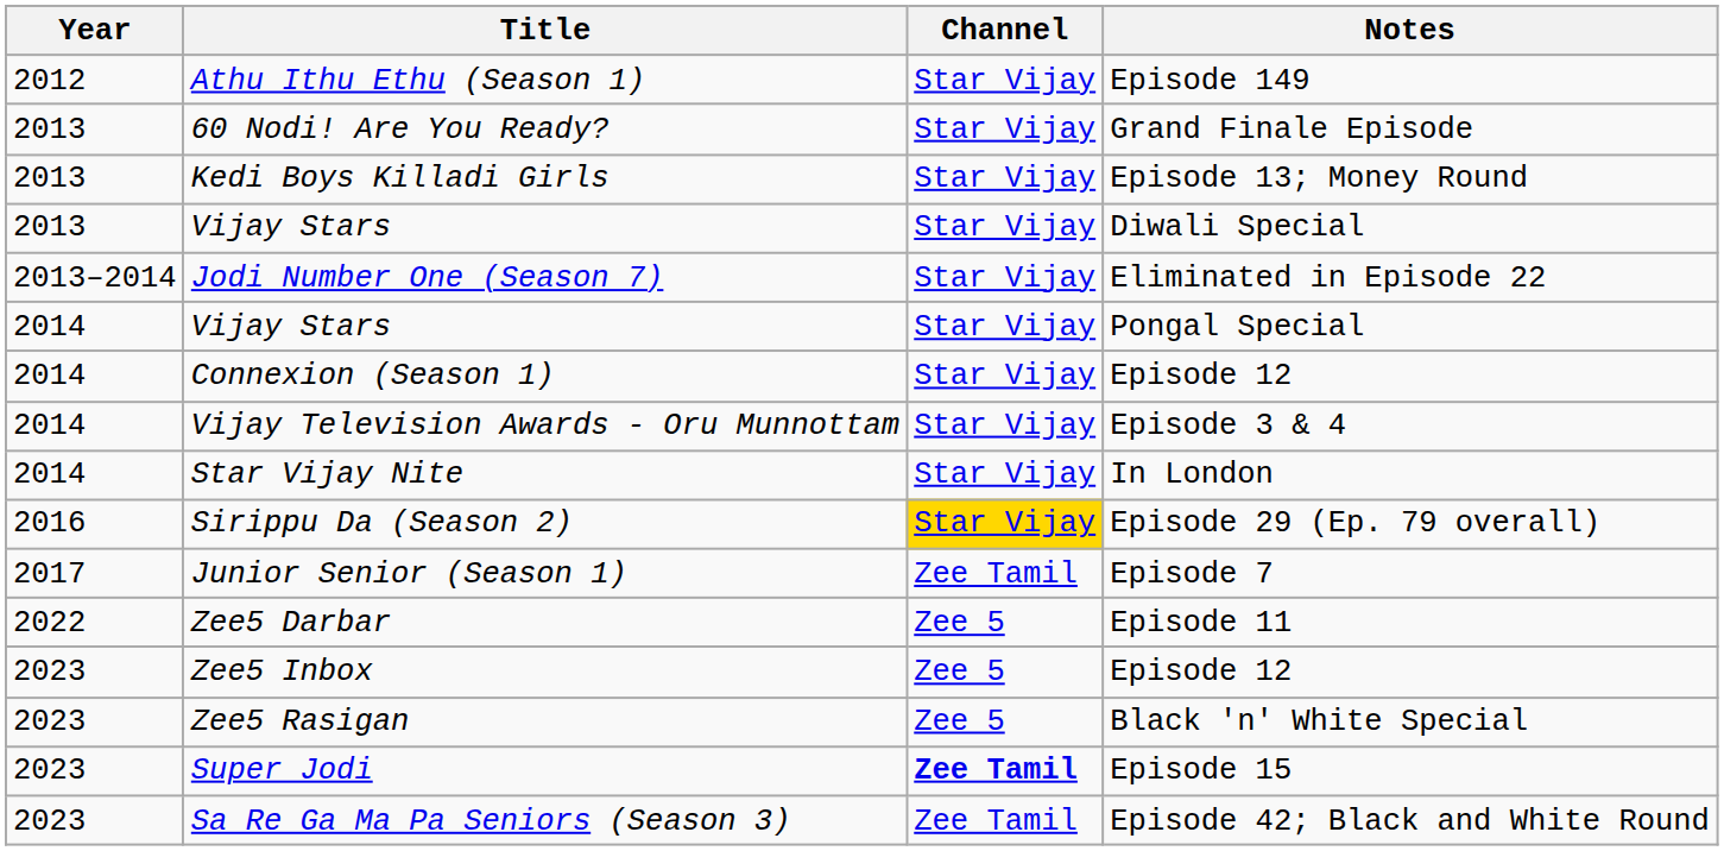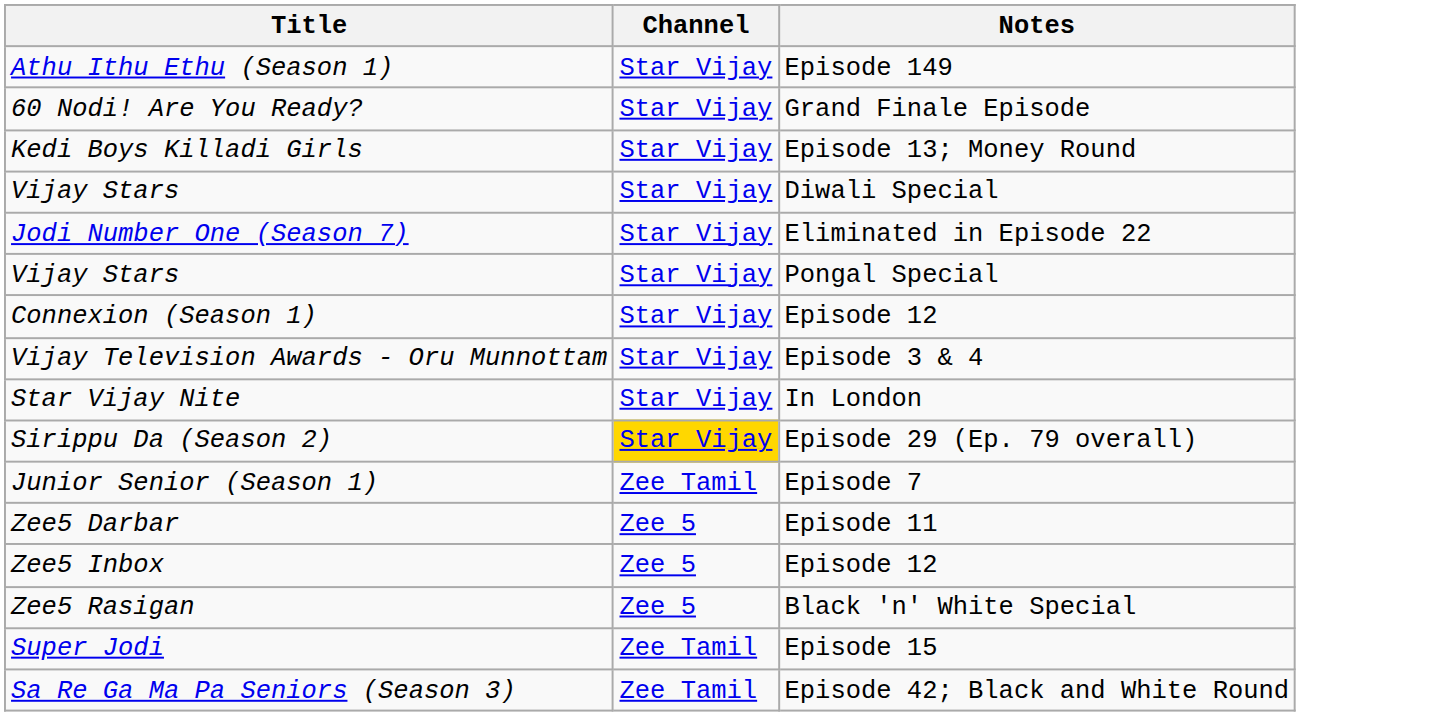- column: Year | 2012 | 2013 | 2013 | 2013 | 2013–2014 | 2014 | 2014 | 2014 | 2014 | 2016 | 2017 | 2022 | 2023 | 2023 | 2023 | 2023
Super Jodi | Channel: bold -> normal
